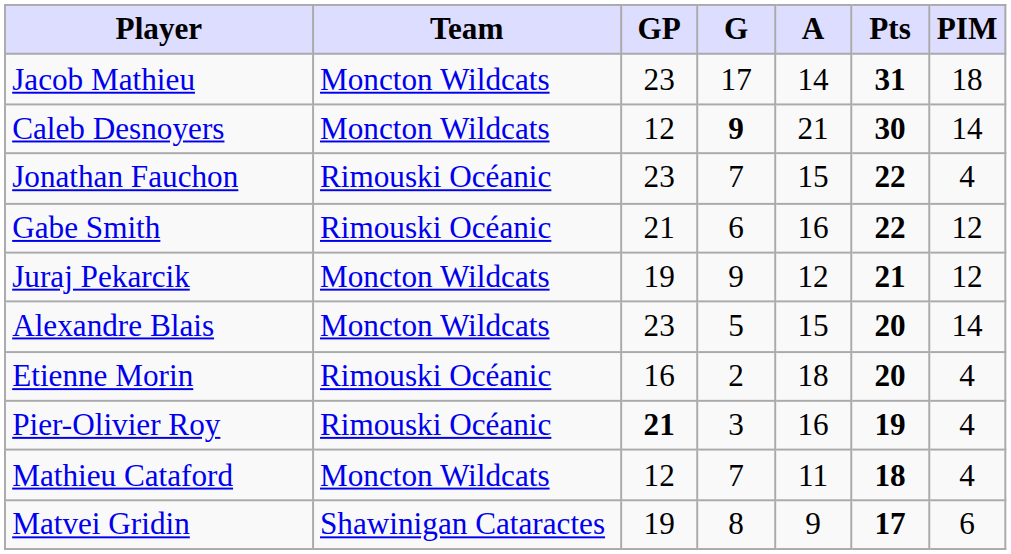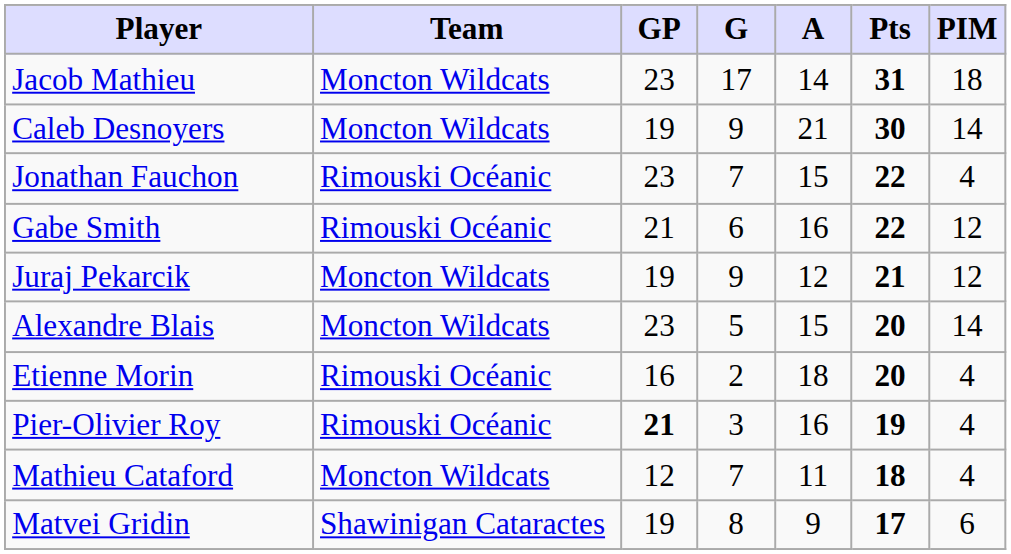Caleb Desnoyers | GP: 12 -> 19
Caleb Desnoyers | G: bold -> normal
